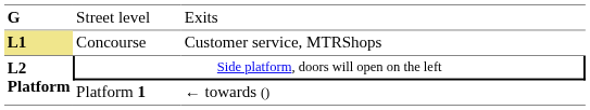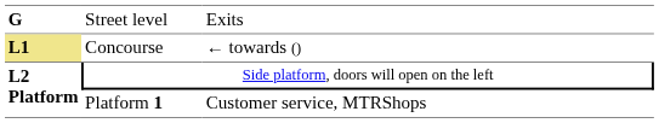Concourse | column 3: Customer service, MTRShops -> ← towards ()
Platform 1 | column 3: ← towards () -> Customer service, MTRShops
